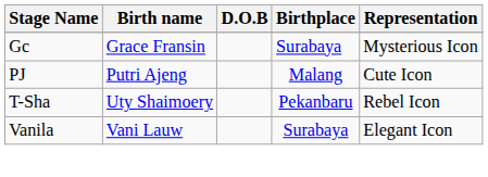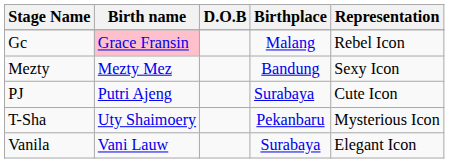Gc | Birth name: no background -> pink background
Gc | Birthplace: Surabaya -> Malang
Gc | Representation: Mysterious Icon -> Rebel Icon
+ row: Mezty | Mezty Mez | Bandung | Sexy Icon
PJ | Birthplace: Malang -> Surabaya
T-Sha | Representation: Rebel Icon -> Mysterious Icon
